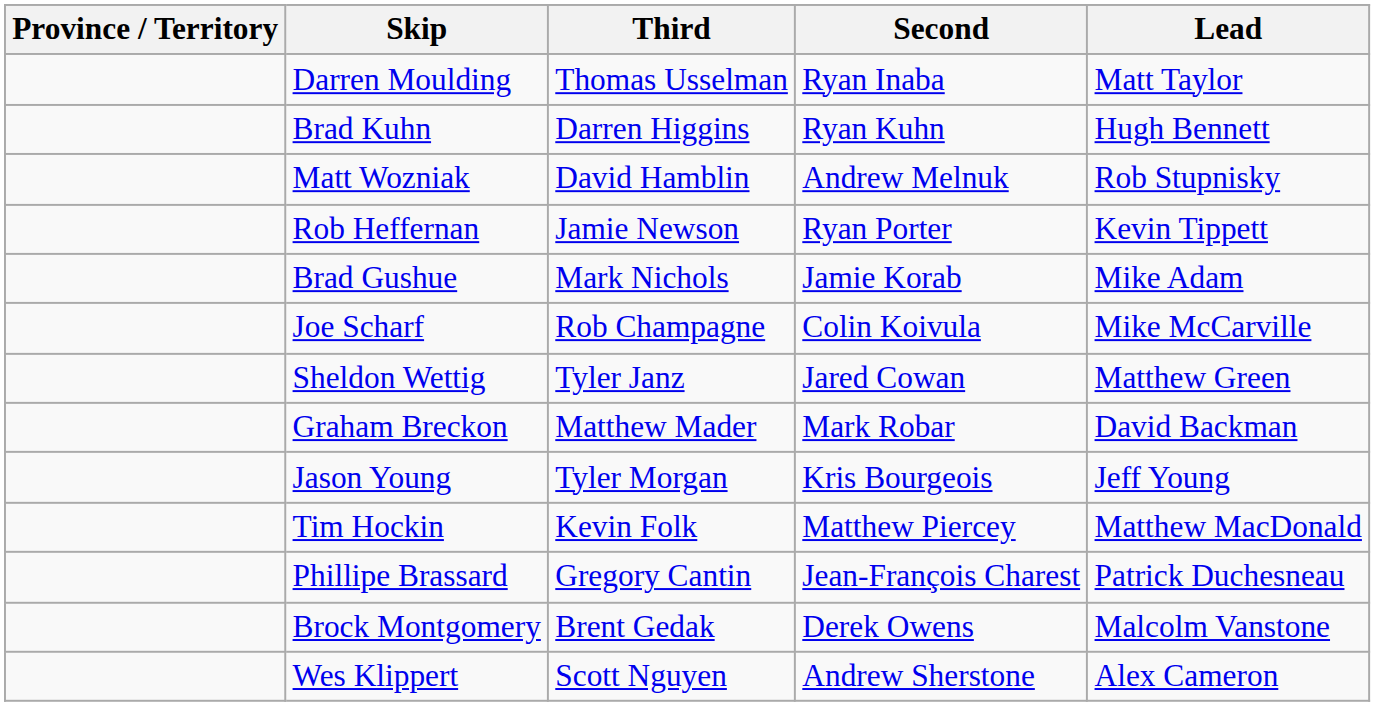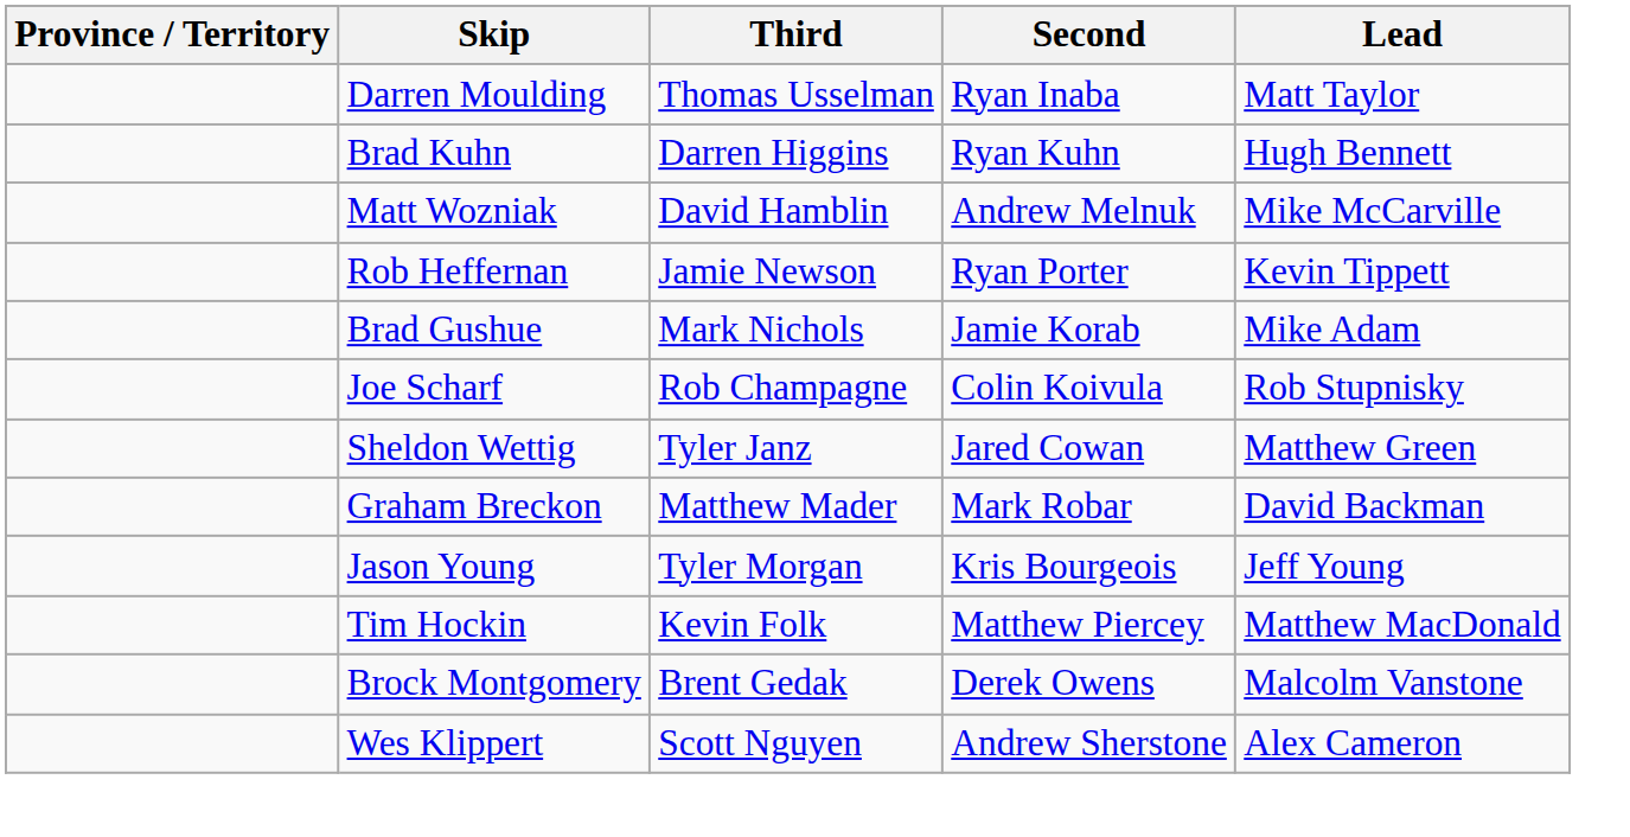Matt Wozniak | Lead: Rob Stupnisky -> Mike McCarville
Joe Scharf | Lead: Mike McCarville -> Rob Stupnisky
- row: Phillipe Brassard | Gregory Cantin | Jean-François Charest | Patrick Duchesneau
